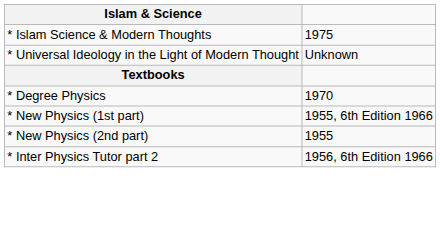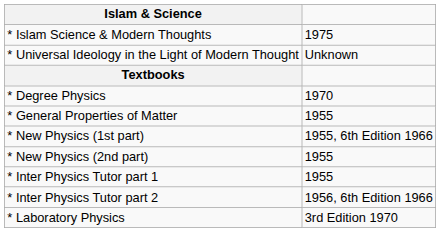+ row: * General Properties of Matter | 1955
+ row: * Inter Physics Tutor part 1 | 1955
+ row: * Laboratory Physics | 3rd Edition 1970
